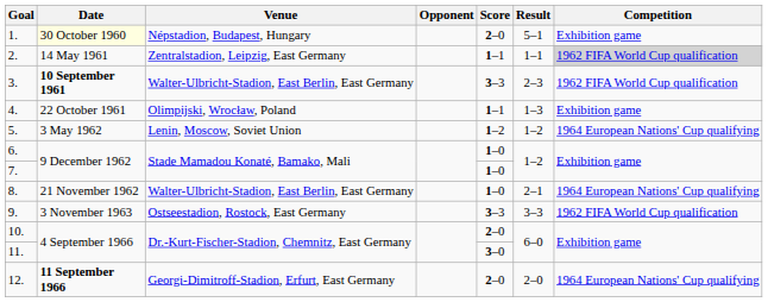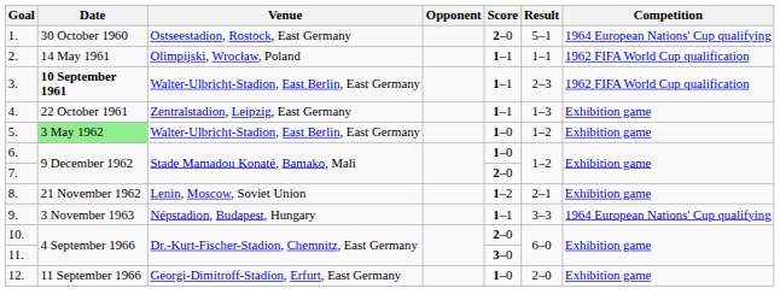1. | Date: lightyellow background -> no background
1. | Venue: Népstadion, Budapest, Hungary -> Ostseestadion, Rostock, East Germany
1. | Competition: Exhibition game -> 1964 European Nations' Cup qualifying
2. | Venue: Zentralstadion, Leipzig, East Germany -> Olimpijski, Wrocław, Poland
2. | Competition: lightgrey background -> no background
3. | Score: 3–3 -> 1–1
4. | Venue: Olimpijski, Wrocław, Poland -> Zentralstadion, Leipzig, East Germany
5. | Date: no background -> lightgreen background
5. | Venue: Lenin, Moscow, Soviet Union -> Walter-Ulbricht-Stadion, East Berlin, East Germany
5. | Score: 1–2 -> 1–0
5. | Competition: 1964 European Nations' Cup qualifying -> Exhibition game
7. | Score: 1–0 -> 2–0
8. | Venue: Walter-Ulbricht-Stadion, East Berlin, East Germany -> Lenin, Moscow, Soviet Union
8. | Score: 1–0 -> 1–2
8. | Competition: 1964 European Nations' Cup qualifying -> Exhibition game
9. | Venue: Ostseestadion, Rostock, East Germany -> Népstadion, Budapest, Hungary
9. | Score: 3–3 -> 1–1
9. | Competition: 1962 FIFA World Cup qualification -> 1964 European Nations' Cup qualifying
12. | Date: bold -> normal
12. | Score: 2–0 -> 1–0
12. | Competition: 1964 European Nations' Cup qualifying -> Exhibition game
